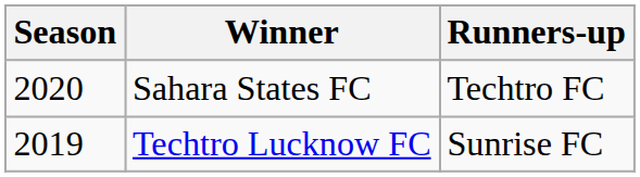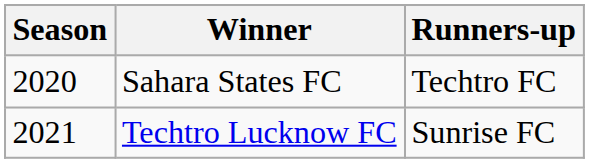Techtro Lucknow FC | Season: 2019 -> 2021
